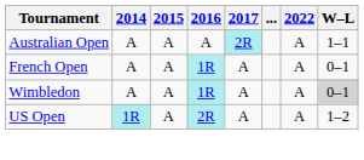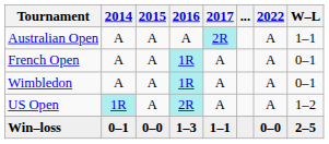Wimbledon | W–L: lightgrey background -> no background
+ row: Win–loss | 0–1 | 0–0 | 1–3 | 1–1 | 0–0 | 2–5
